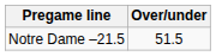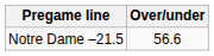Notre Dame –21.5 | Over/under: 51.5 -> 56.6
